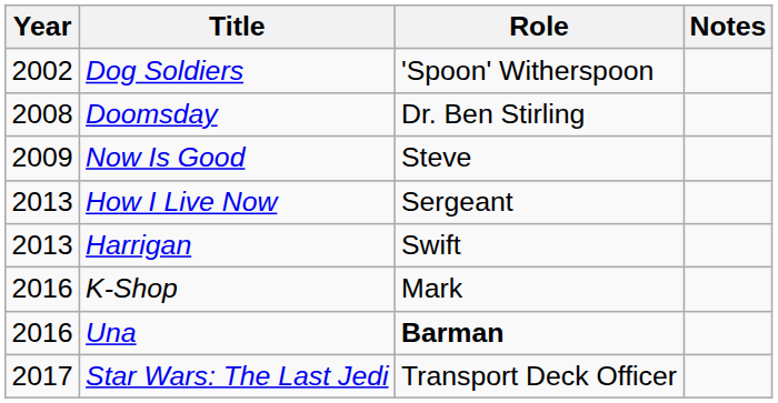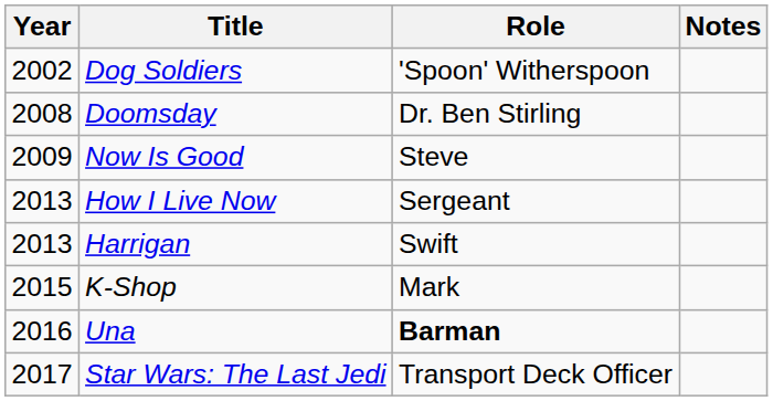K-Shop | Year: 2016 -> 2015
